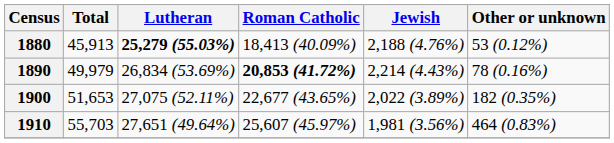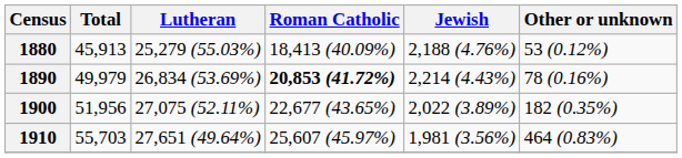1880 | Lutheran: bold -> normal
1900 | Total: 51,653 -> 51,956
